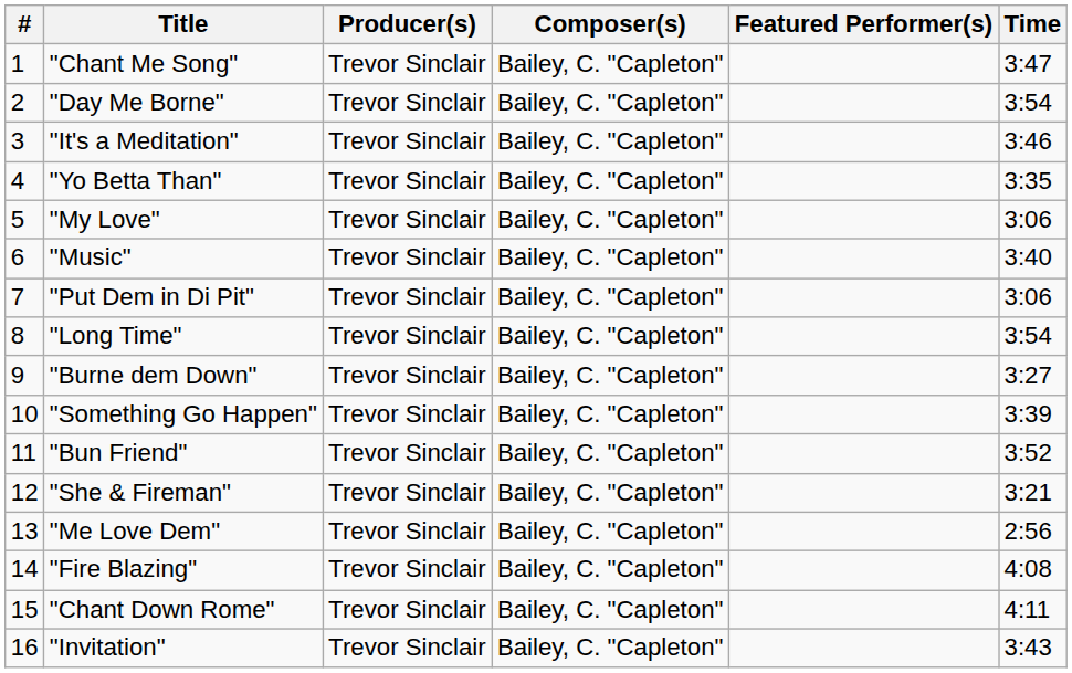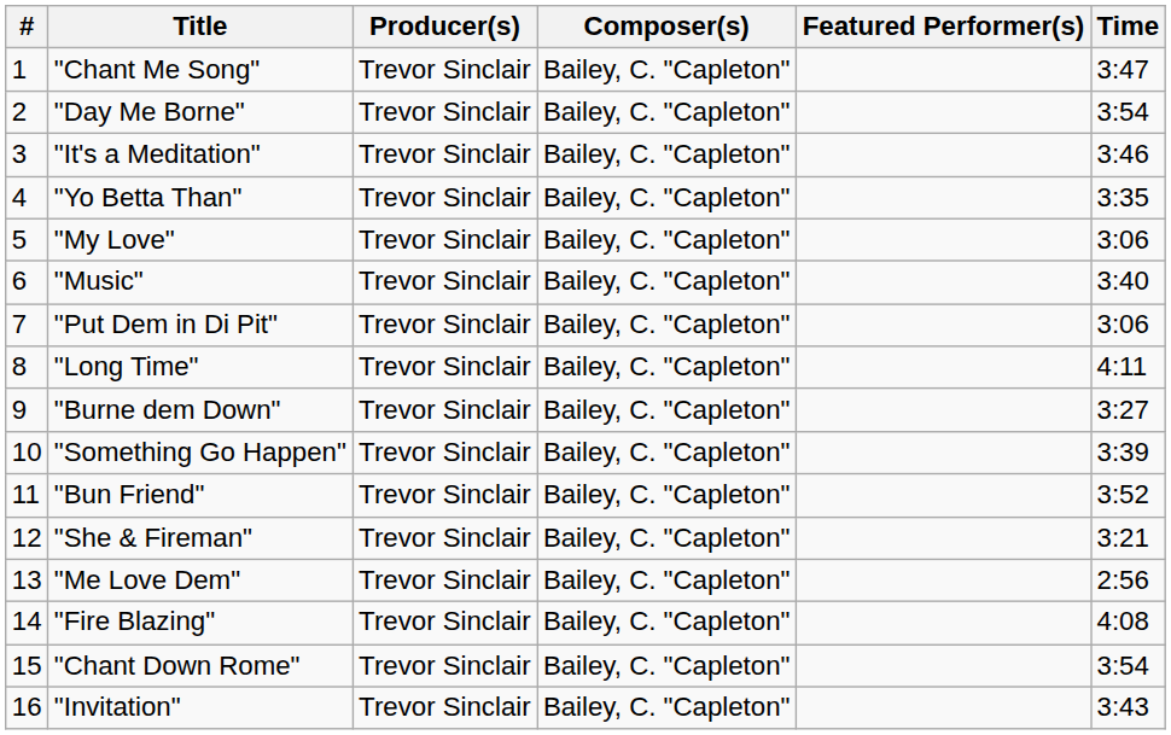"Long Time" | Time: 3:54 -> 4:11
"Chant Down Rome" | Time: 4:11 -> 3:54
